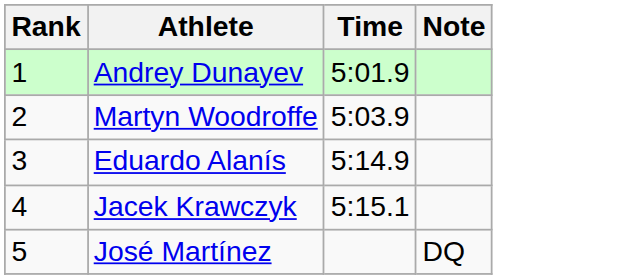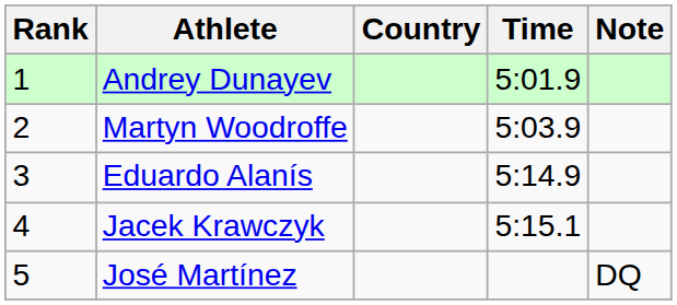+ column: Country
